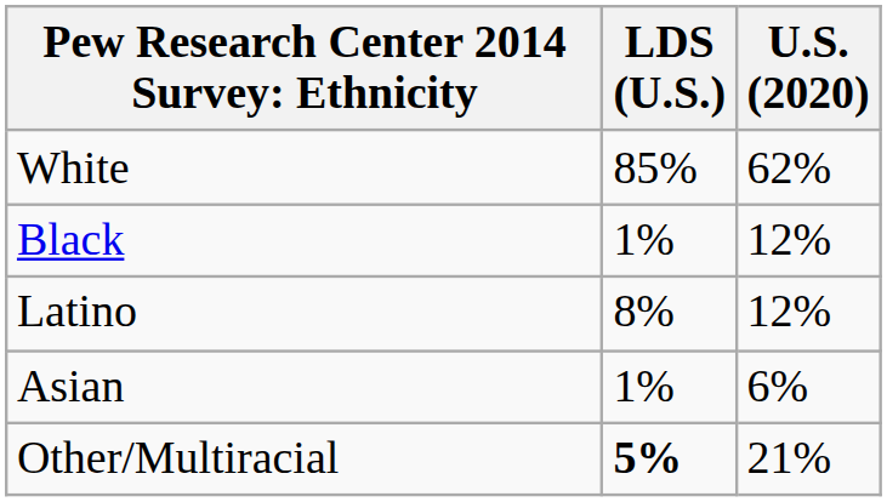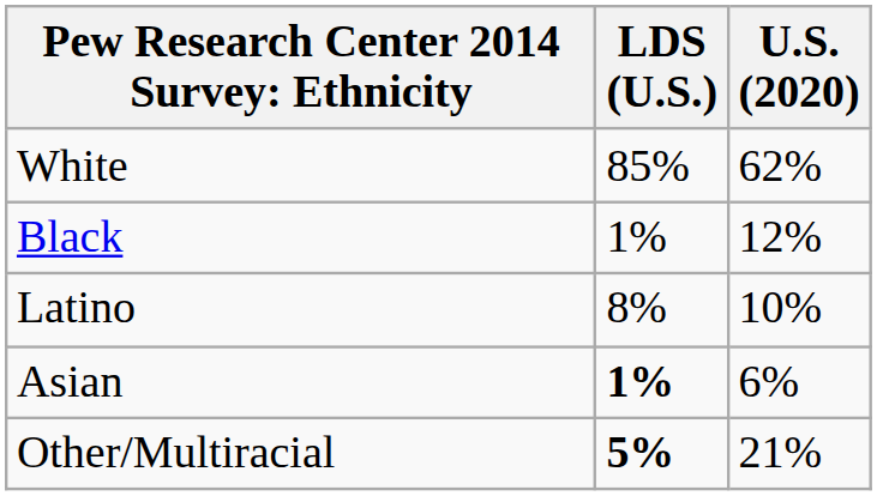Latino | U.S. (2020): 12% -> 10%
Asian | LDS (U.S.): normal -> bold
